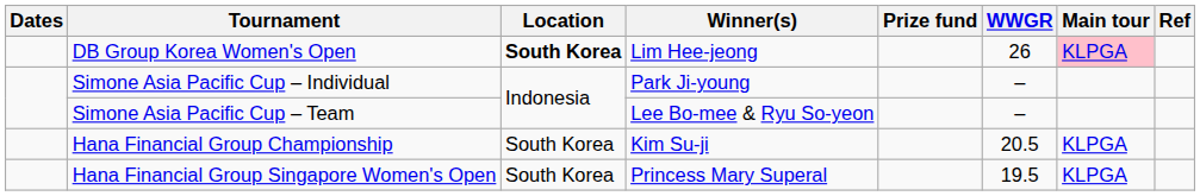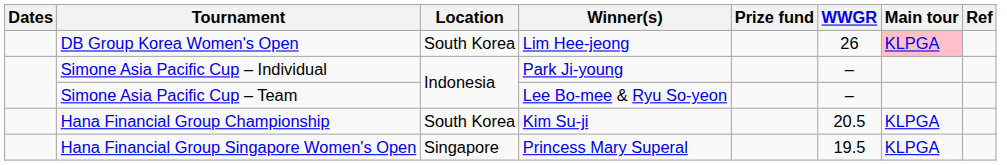DB Group Korea Women's Open | Location: bold -> normal
Hana Financial Group Singapore Women's Open | Location: South Korea -> Singapore
